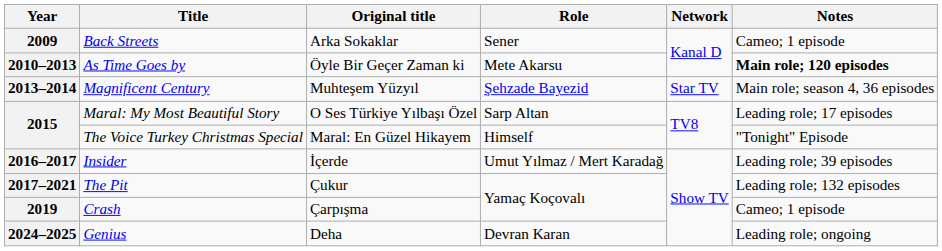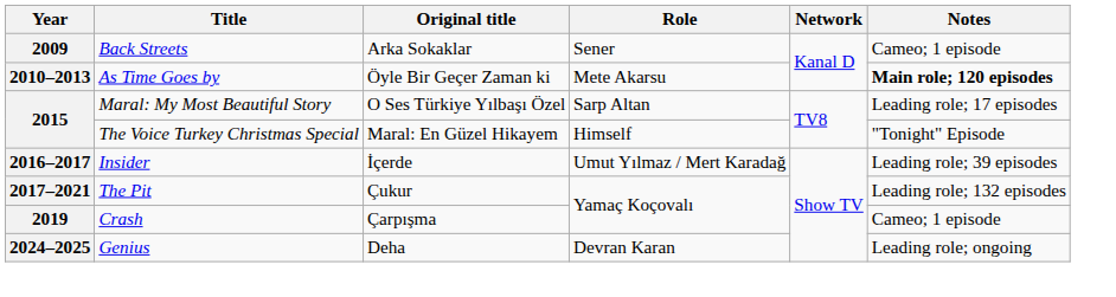- row: 2013–2014 | Magnificent Century | Muhteşem Yüzyıl | Şehzade Bayezid | Star TV | Main role; season 4, 36 episodes
